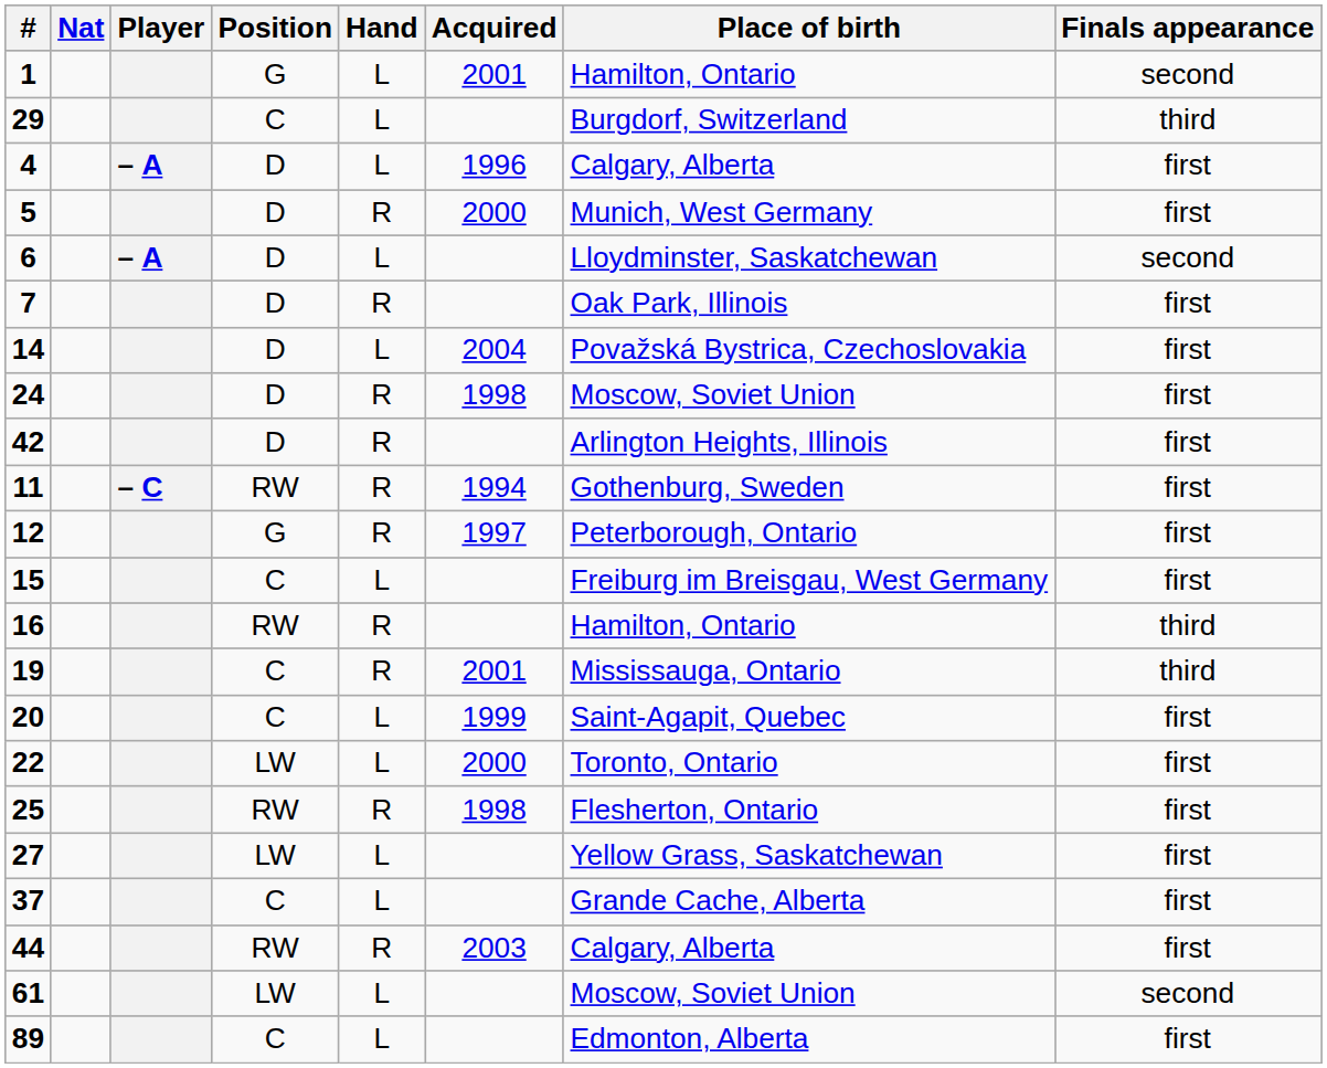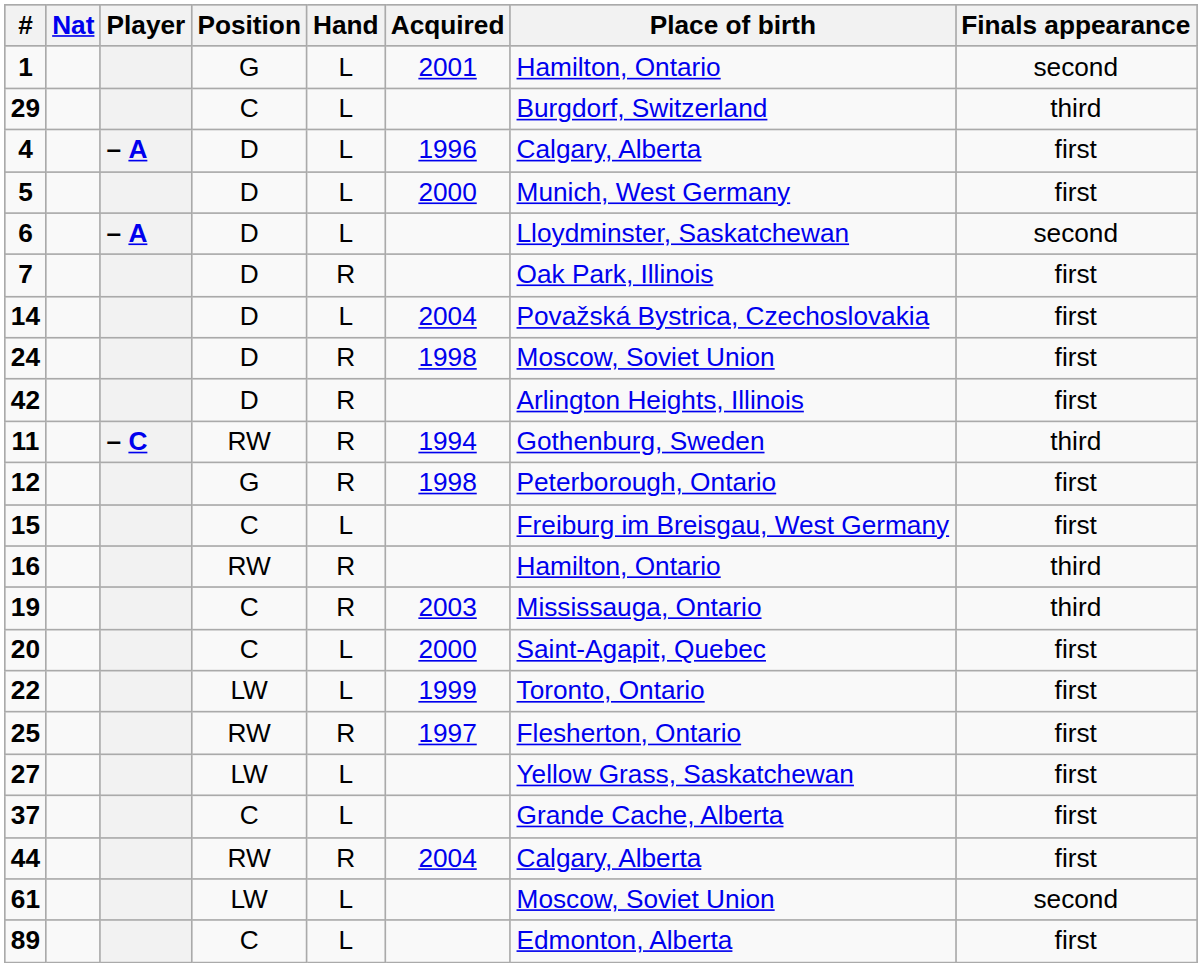5 | Hand: R -> L
11 | Finals appearance: first -> third
12 | Acquired: 1997 -> 1998
19 | Acquired: 2001 -> 2003
20 | Acquired: 1999 -> 2000
22 | Acquired: 2000 -> 1999
25 | Acquired: 1998 -> 1997
44 | Acquired: 2003 -> 2004
